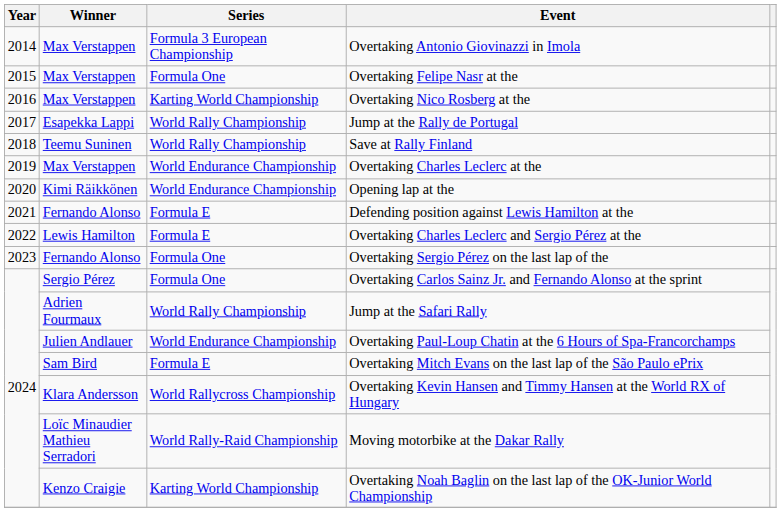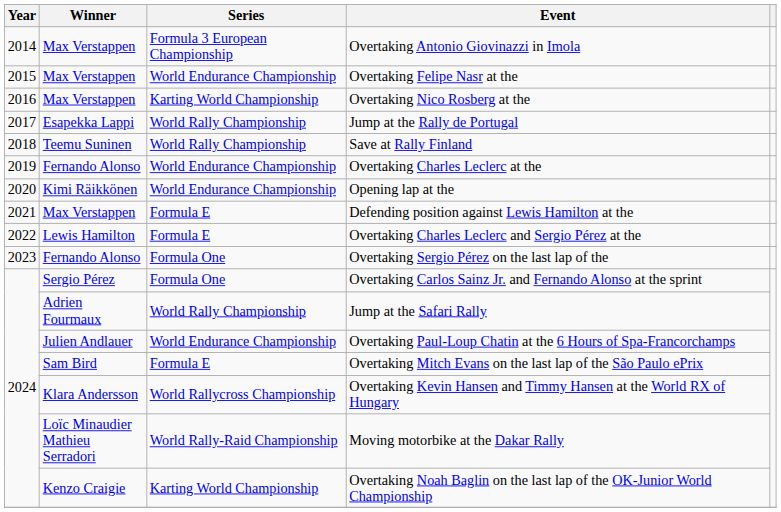Overtaking Felipe Nasr at the | Series: Formula One -> World Endurance Championship
Overtaking Charles Leclerc at the | Winner: Max Verstappen -> Fernando Alonso
Defending position against Lewis Hamilton at the | Winner: Fernando Alonso -> Max Verstappen
